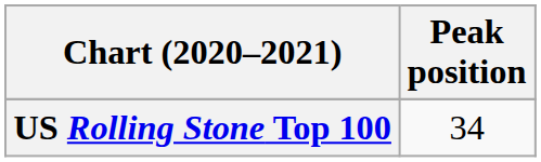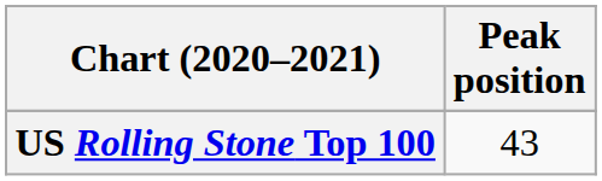US Rolling Stone Top 100 | Peak position: 34 -> 43
